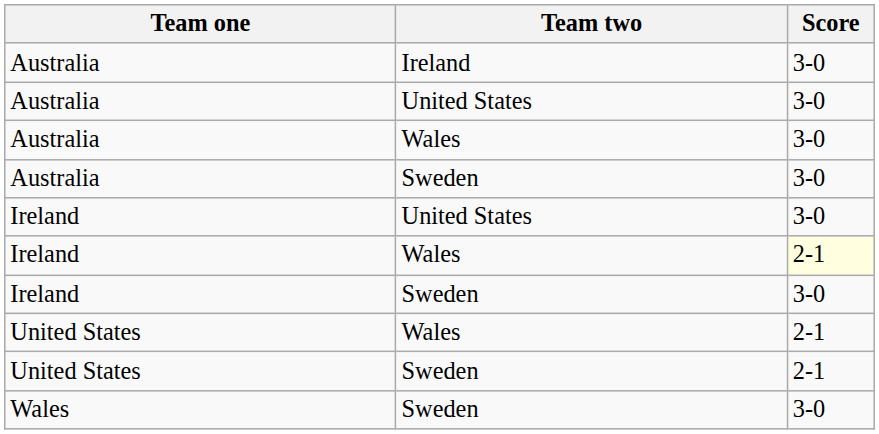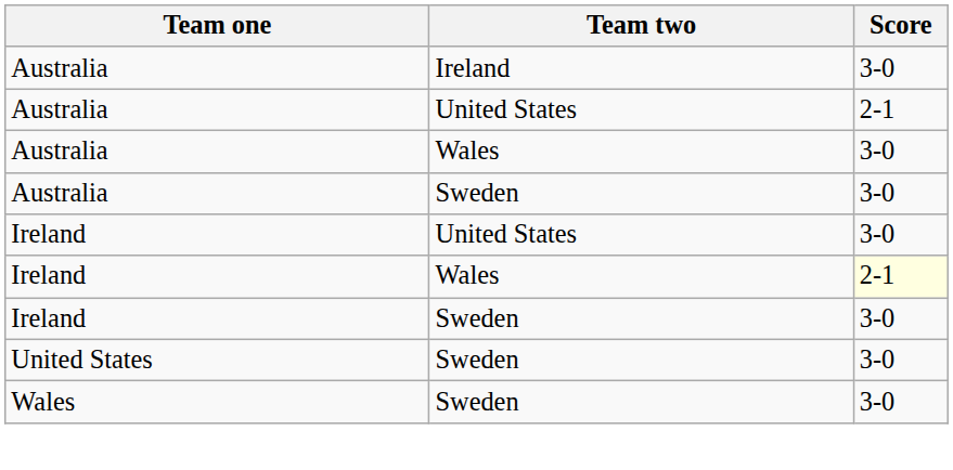Australia / United States | Score: 3-0 -> 2-1
- row: United States | Wales | 2-1
United States / Sweden | Score: 2-1 -> 3-0
